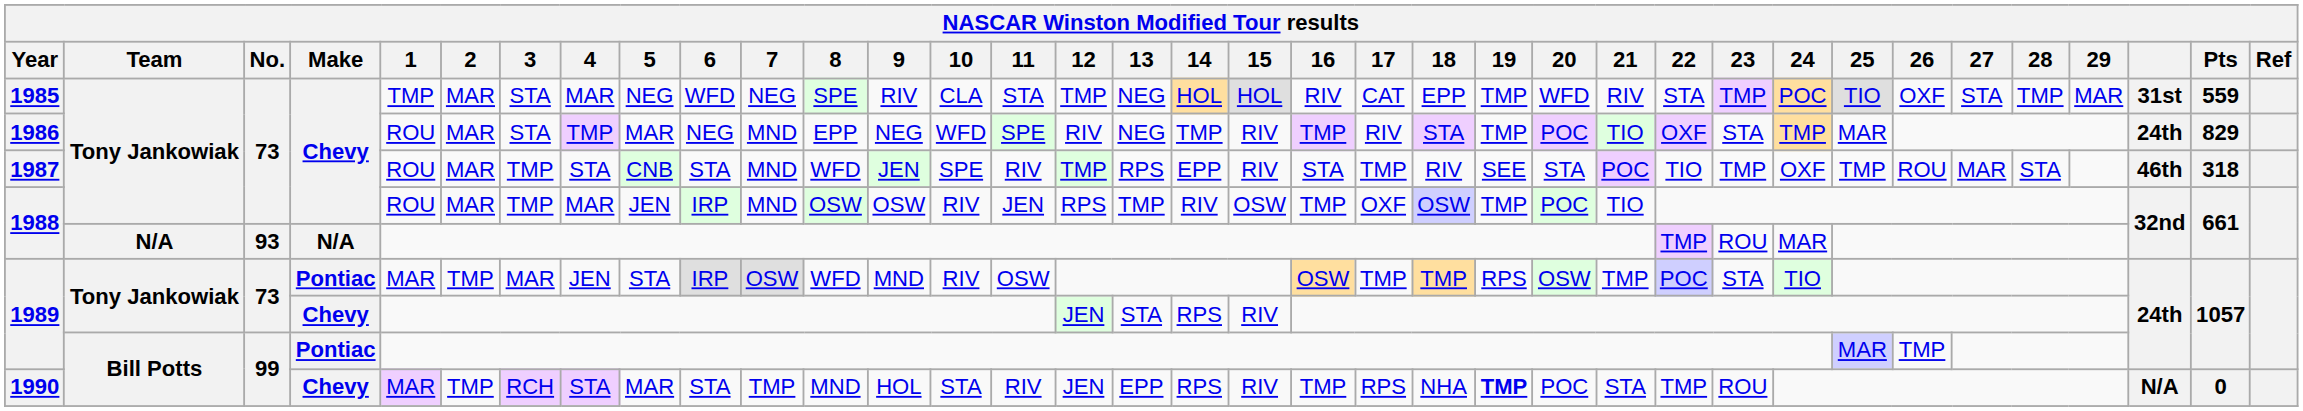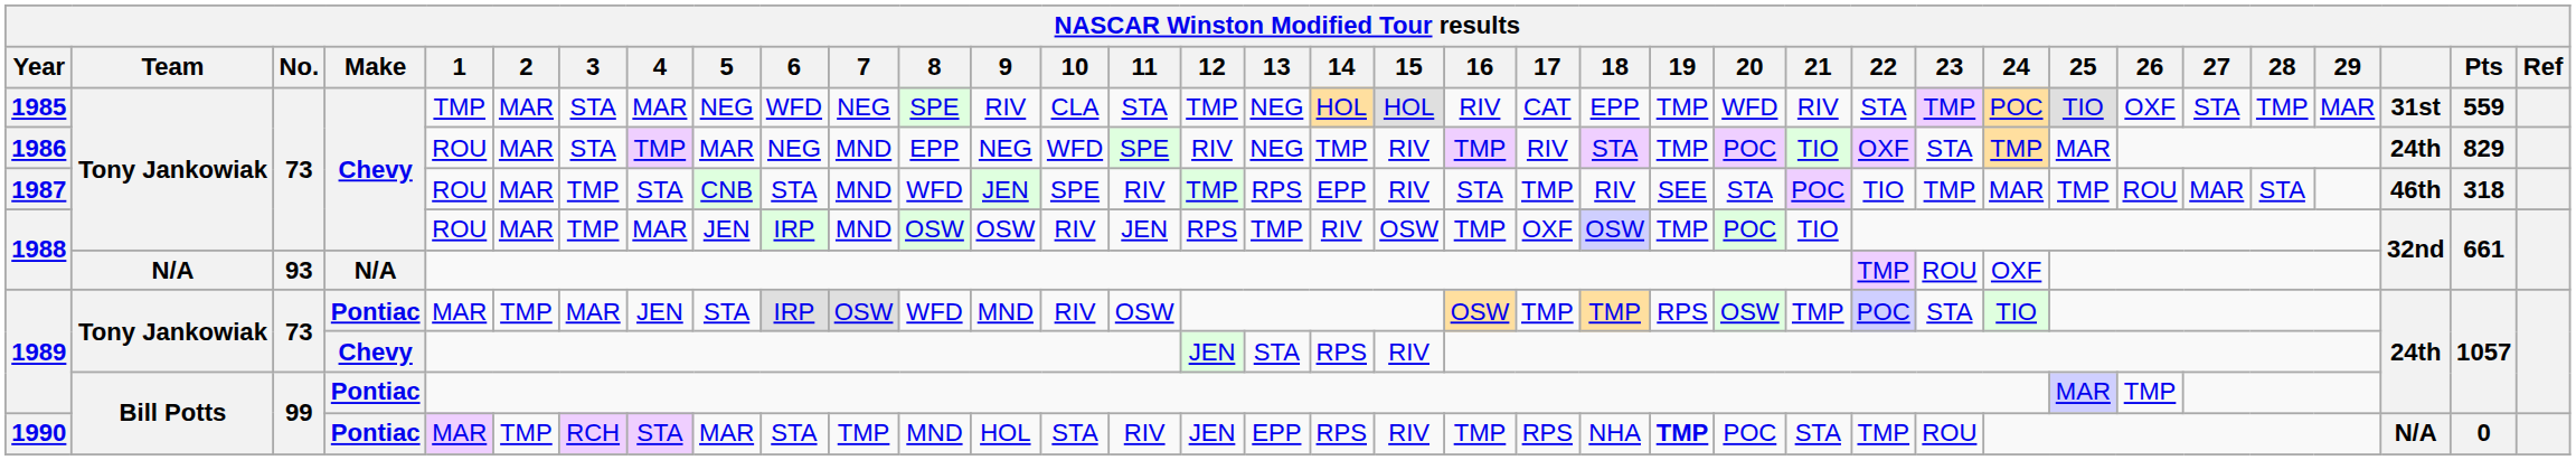1987 | 24: OXF -> MAR
1988 / N/A | 24: MAR -> OXF
1990 | Make: Chevy -> Pontiac
